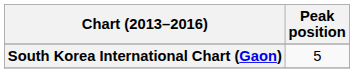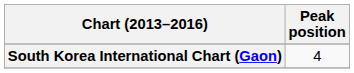South Korea International Chart (Gaon) | Peak position: 5 -> 4
